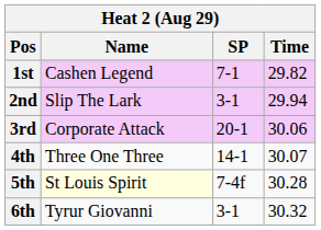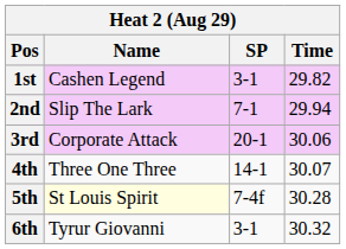1st | SP: 7-1 -> 3-1
2nd | SP: 3-1 -> 7-1
